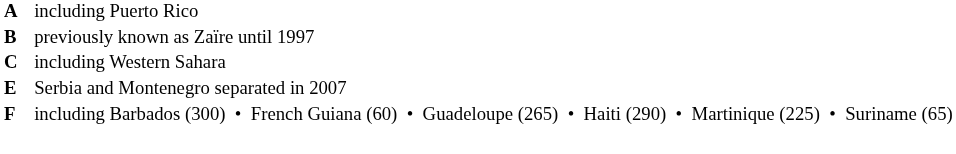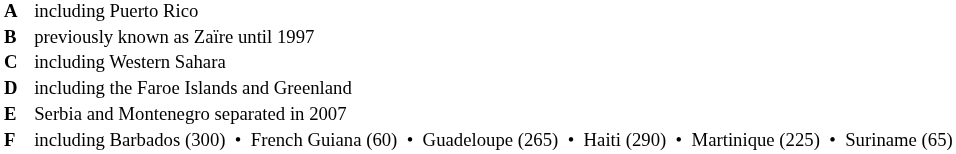+ row: D | including the Faroe Islands and Greenland
